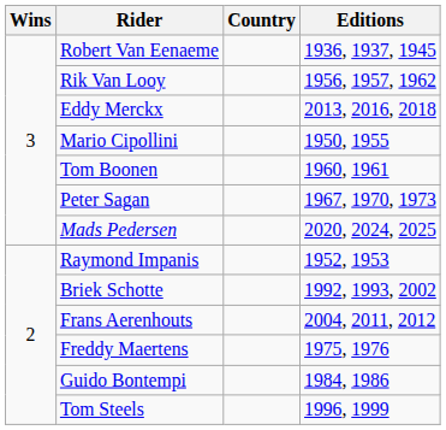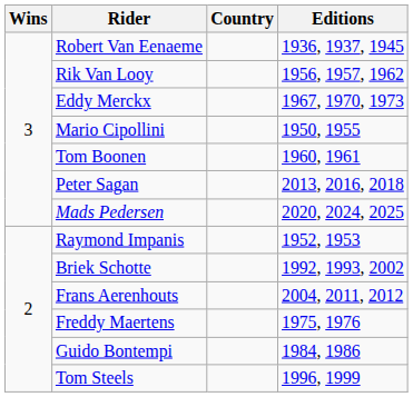Eddy Merckx | Editions: 2013, 2016, 2018 -> 1967, 1970, 1973
Peter Sagan | Editions: 1967, 1970, 1973 -> 2013, 2016, 2018
